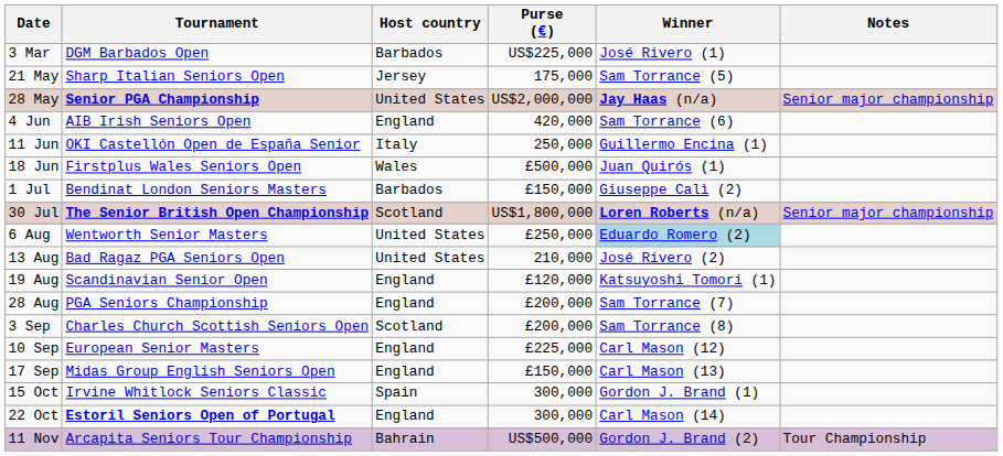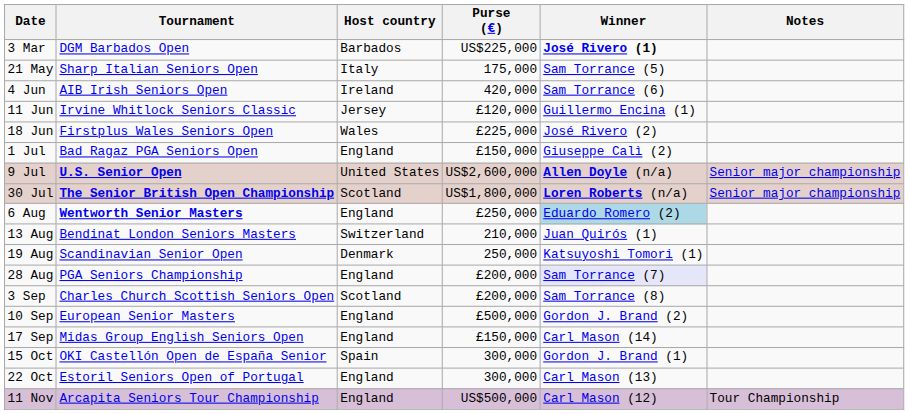3 Mar | Winner: normal -> bold
21 May | Host country: Jersey -> Italy
- row: 28 May | Senior PGA Championship | United States | US$2,000,000 | Jay Haas (n/a) | Senior major championship
4 Jun | Host country: England -> Ireland
11 Jun | Tournament: OKI Castellón Open de España Senior -> Irvine Whitlock Seniors Classic
11 Jun | Host country: Italy -> Jersey
11 Jun | Purse (€): 250,000 -> £120,000
18 Jun | Purse (€): £500,000 -> £225,000
18 Jun | Winner: Juan Quirós (1) -> José Rivero (2)
1 Jul | Tournament: Bendinat London Seniors Masters -> Bad Ragaz PGA Seniors Open
1 Jul | Host country: Barbados -> England
+ row: 9 Jul | U.S. Senior Open | United States | US$2,600,000 | Allen Doyle (n/a) | Senior major championship
6 Aug | Tournament: normal -> bold
6 Aug | Host country: United States -> England
13 Aug | Tournament: Bad Ragaz PGA Seniors Open -> Bendinat London Seniors Masters
13 Aug | Host country: United States -> Switzerland
13 Aug | Winner: José Rivero (2) -> Juan Quirós (1)
19 Aug | Host country: England -> Denmark
19 Aug | Purse (€): £120,000 -> 250,000
28 Aug | Winner: no background -> lavender background
10 Sep | Purse (€): £225,000 -> £500,000
10 Sep | Winner: Carl Mason (12) -> Gordon J. Brand (2)
17 Sep | Winner: Carl Mason (13) -> Carl Mason (14)
15 Oct | Tournament: Irvine Whitlock Seniors Classic -> OKI Castellón Open de España Senior
22 Oct | Tournament: bold -> normal
22 Oct | Winner: Carl Mason (14) -> Carl Mason (13)
11 Nov | Host country: Bahrain -> England
11 Nov | Winner: Gordon J. Brand (2) -> Carl Mason (12)
